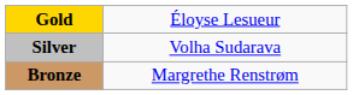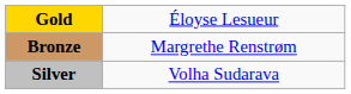rows swapped: Silver <-> Bronze
